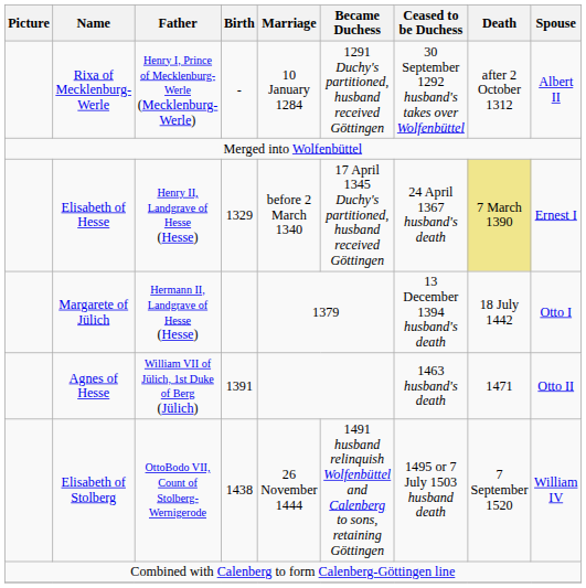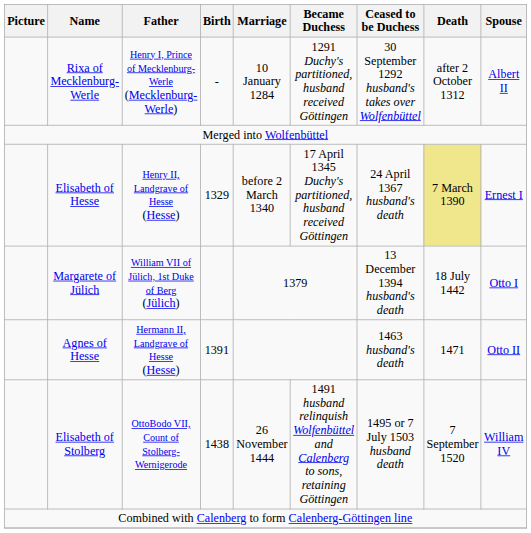Margarete of Jülich | Father: Hermann II, Landgrave of Hesse (Hesse) -> William VII of Jülich, 1st Duke of Berg (Jülich)
Agnes of Hesse | Father: William VII of Jülich, 1st Duke of Berg (Jülich) -> Hermann II, Landgrave of Hesse (Hesse)
